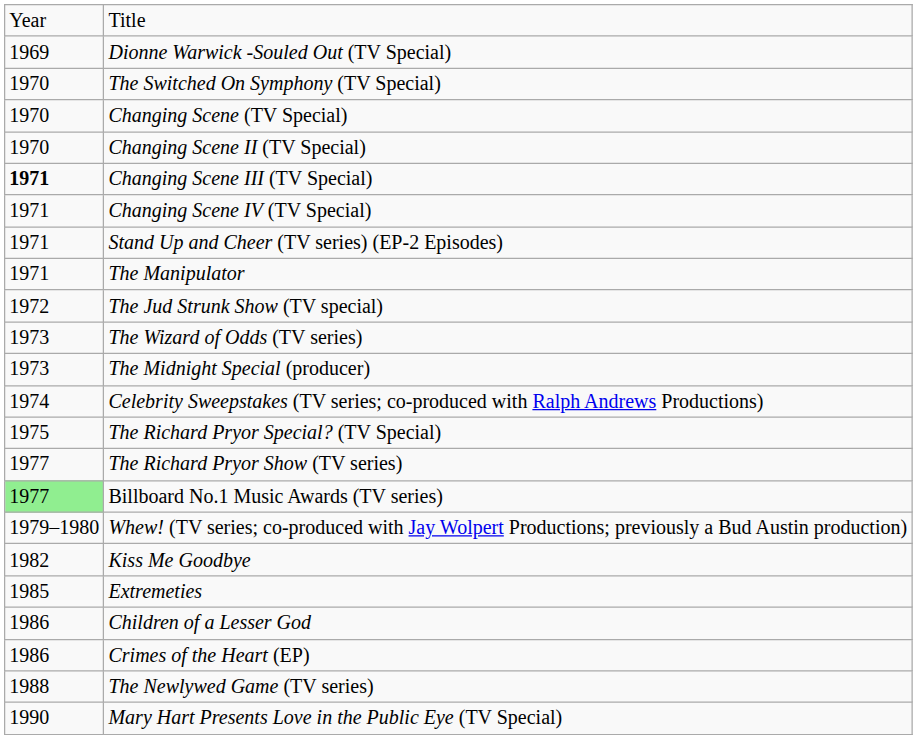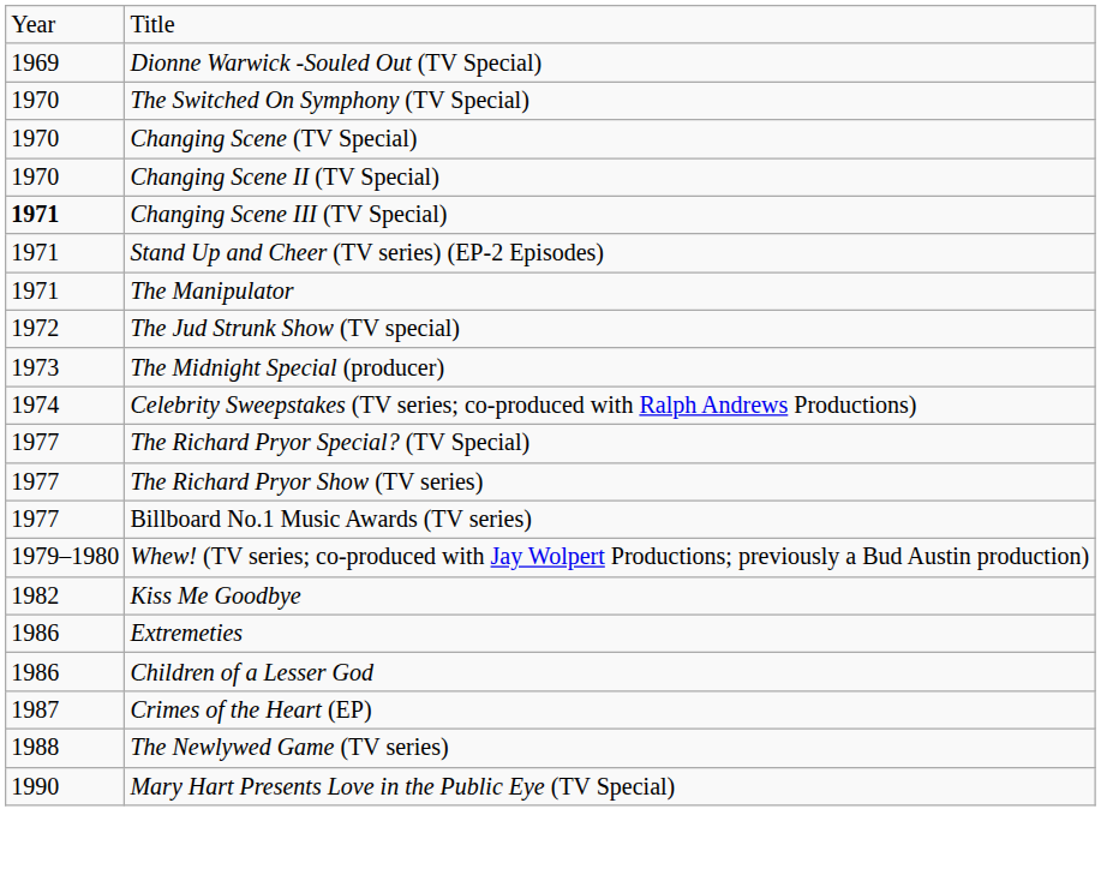- row: 1971 | Changing Scene IV (TV Special)
- row: 1973 | The Wizard of Odds (TV series)
The Richard Pryor Special? (TV Special) | column 1: 1975 -> 1977
Billboard No.1 Music Awards (TV series) | column 1: lightgreen background -> no background
Extremeties | column 1: 1985 -> 1986
Crimes of the Heart (EP) | column 1: 1986 -> 1987
